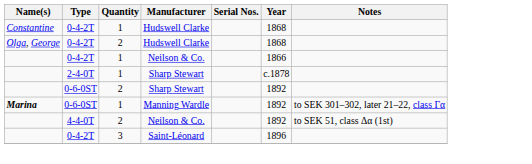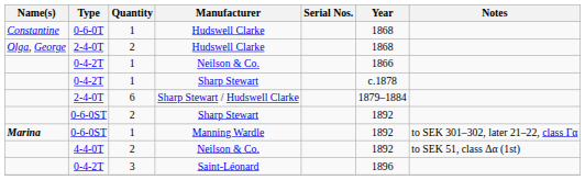1 / Hudswell Clarke | Type: 0-4-2T -> 0-6-0T
2 / Hudswell Clarke | Type: 0-4-2T -> 2-4-0T
1 / Sharp Stewart | Type: 2-4-0T -> 0-4-2T
+ row: 2-4-0T | 6 | Sharp Stewart / Hudswell Clarke | 1879–1884
